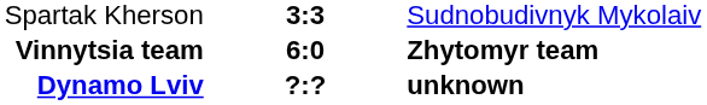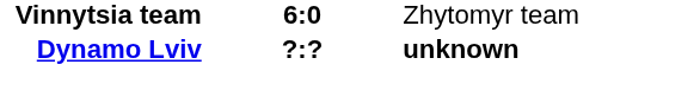- row: Spartak Kherson | 3:3 | Sudnobudivnyk Mykolaiv
Vinnytsia team | column 3: bold -> normal
